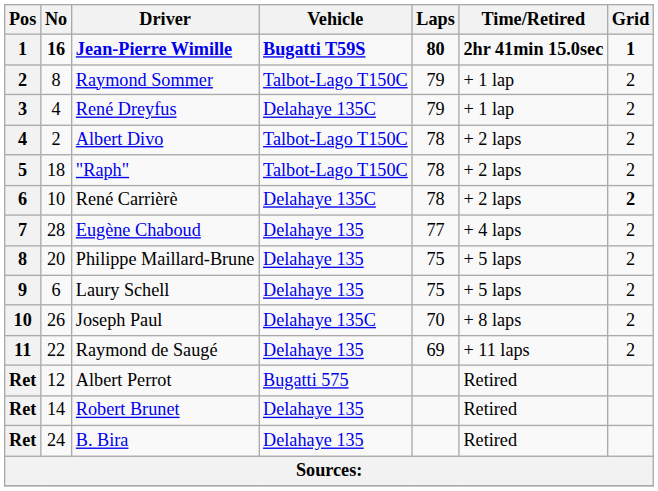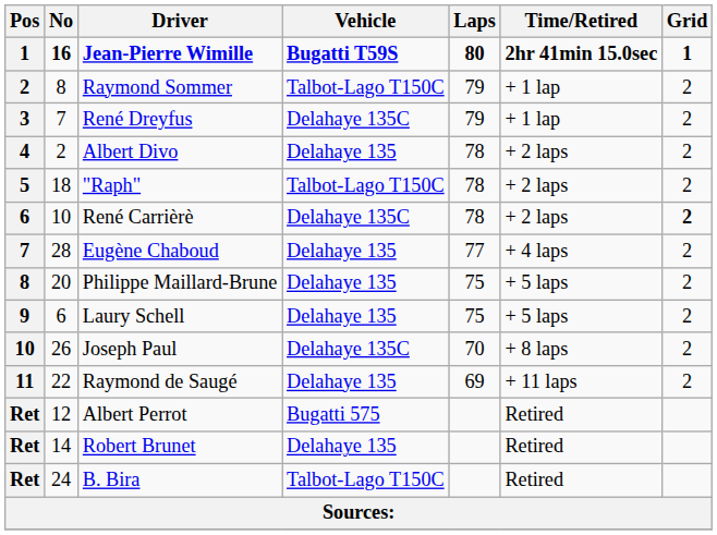René Dreyfus | No: 4 -> 7
Albert Divo | Vehicle: Talbot-Lago T150C -> Delahaye 135
B. Bira | Vehicle: Delahaye 135 -> Talbot-Lago T150C
